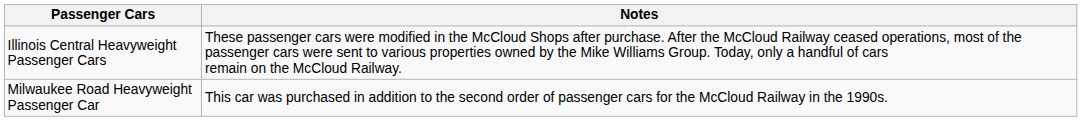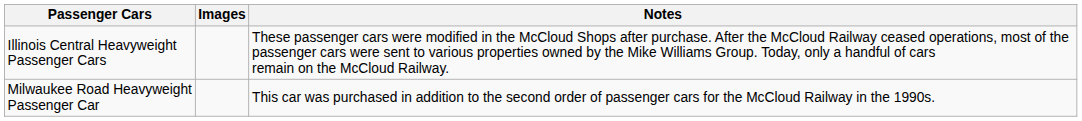+ column: Images
